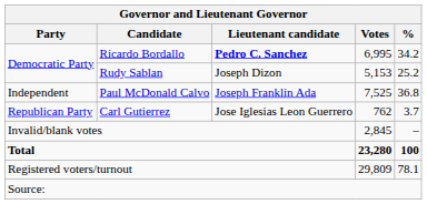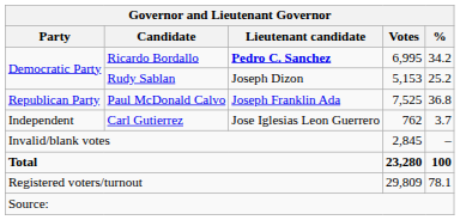Paul McDonald Calvo | Party: Independent -> Republican Party
Carl Gutierrez | Party: Republican Party -> Independent
